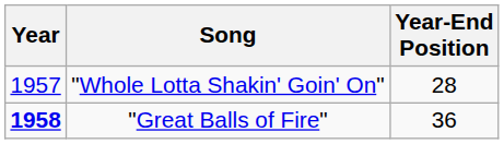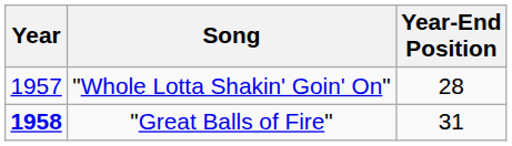"Great Balls of Fire" | Year-End Position: 36 -> 31
